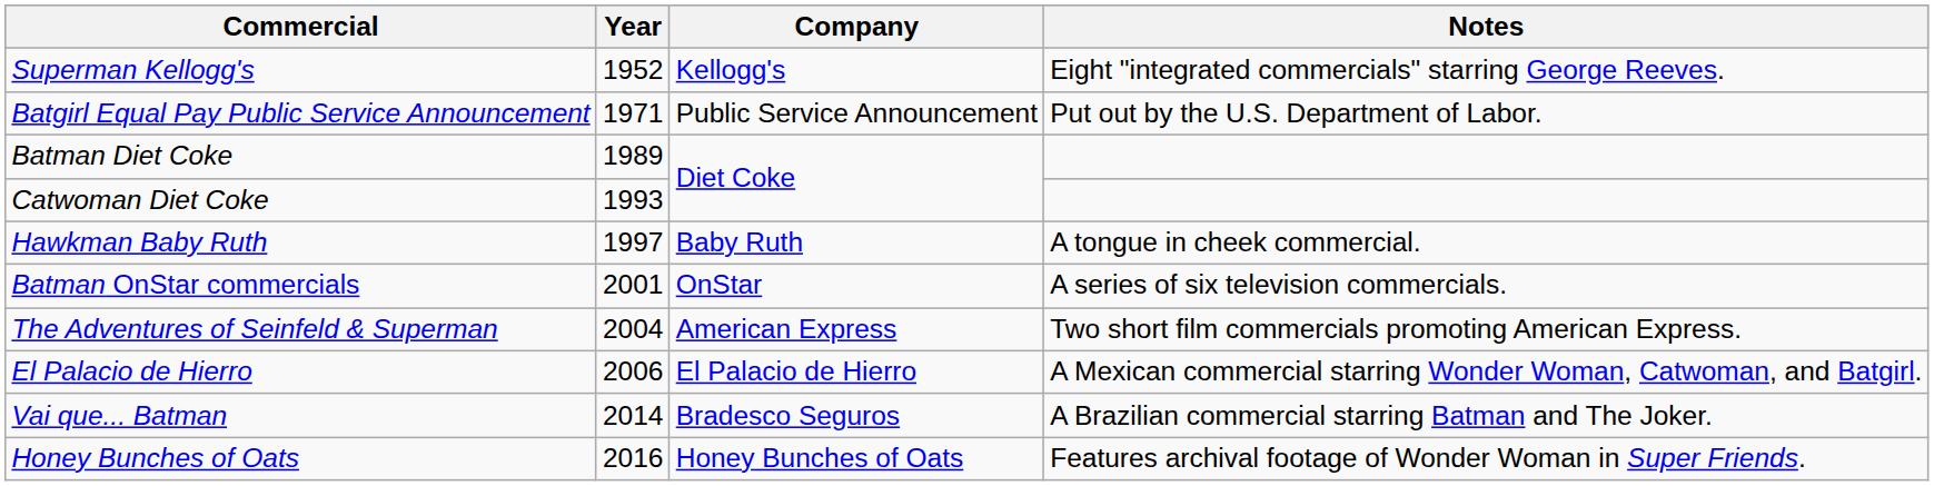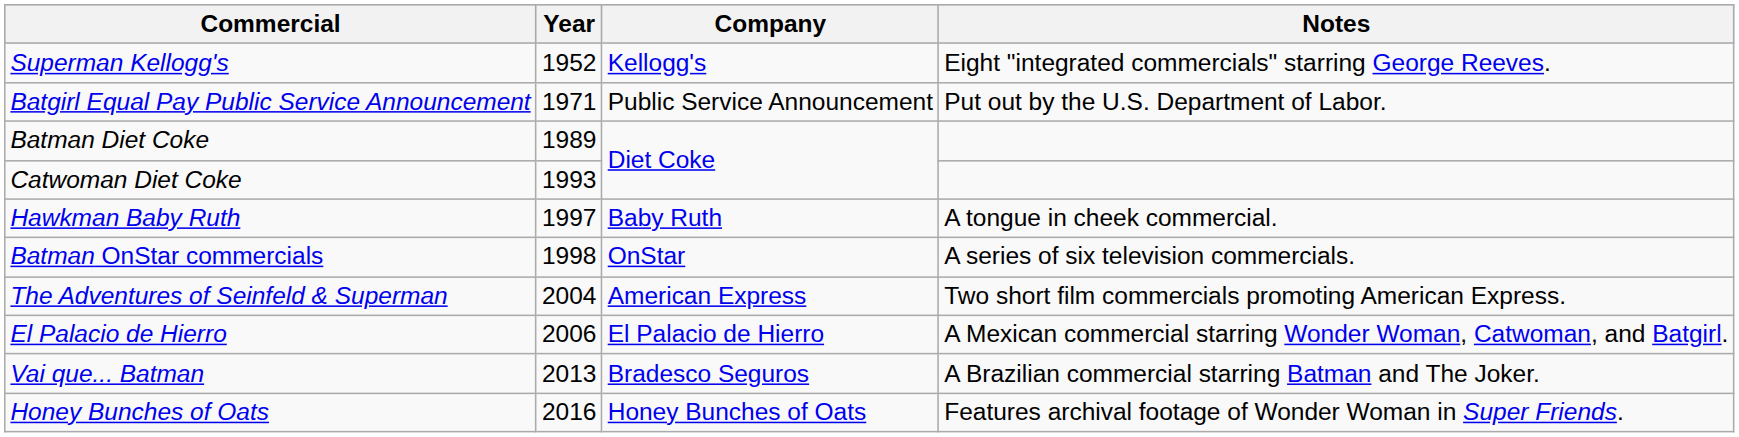Batman OnStar commercials | Year: 2001 -> 1998
Vai que... Batman | Year: 2014 -> 2013
